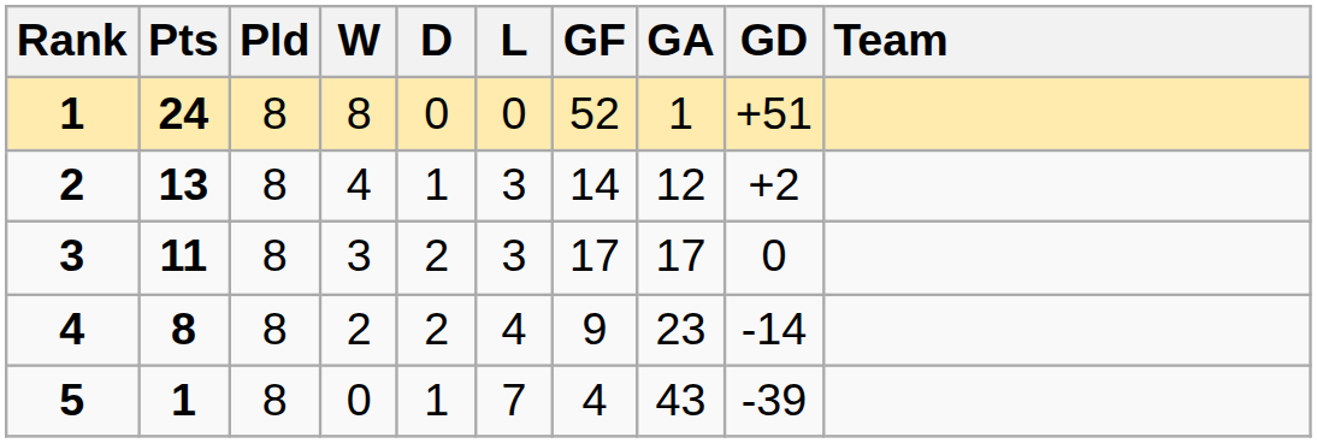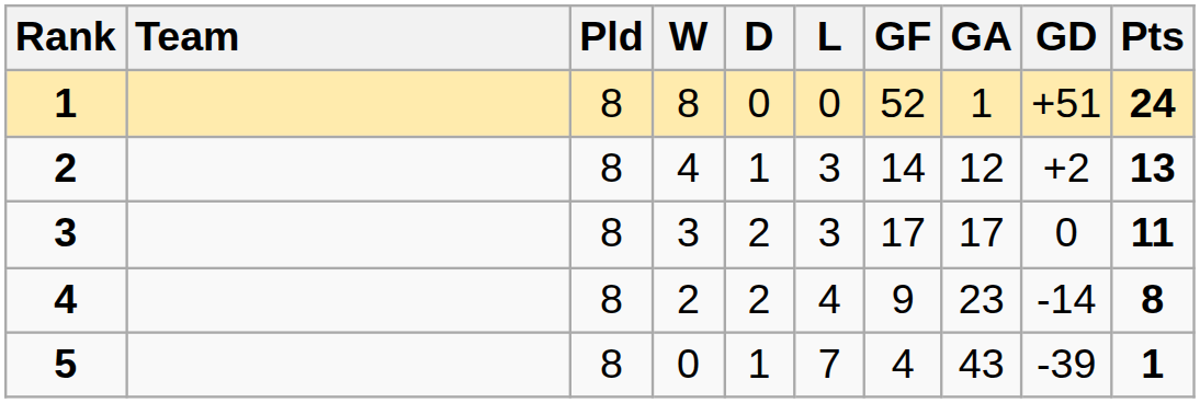columns swapped: Team <-> Pts
